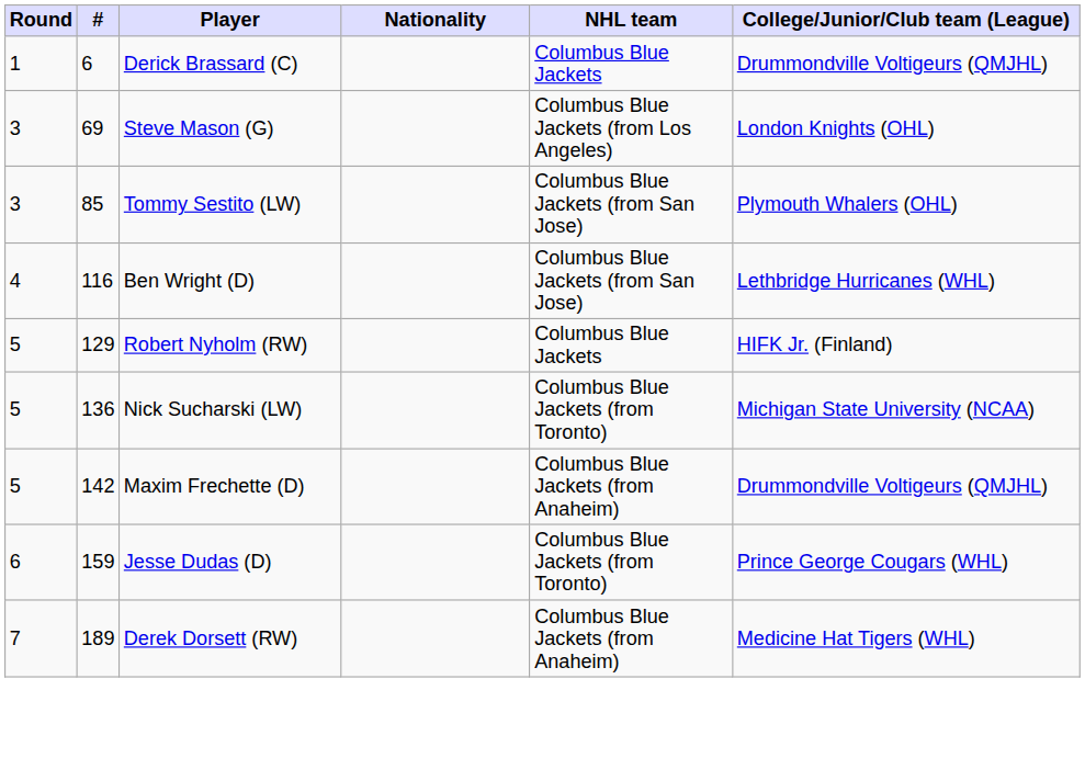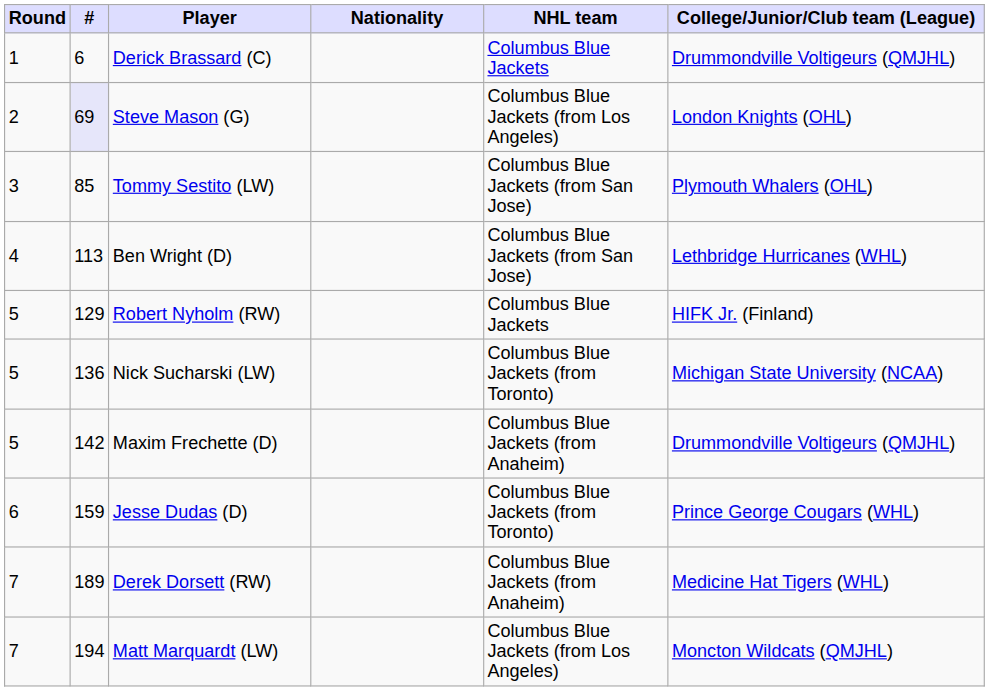Steve Mason (G) | Round: 3 -> 2
Steve Mason (G) | #: no background -> lavender background
Ben Wright (D) | #: 116 -> 113
+ row: 7 | 194 | Matt Marquardt (LW) | Columbus Blue Jackets (from Los Angeles) | Moncton Wildcats (QMJHL)
